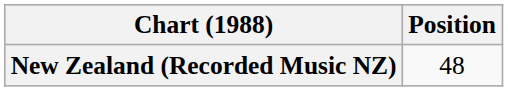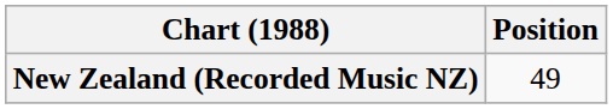New Zealand (Recorded Music NZ) | Position: 48 -> 49
